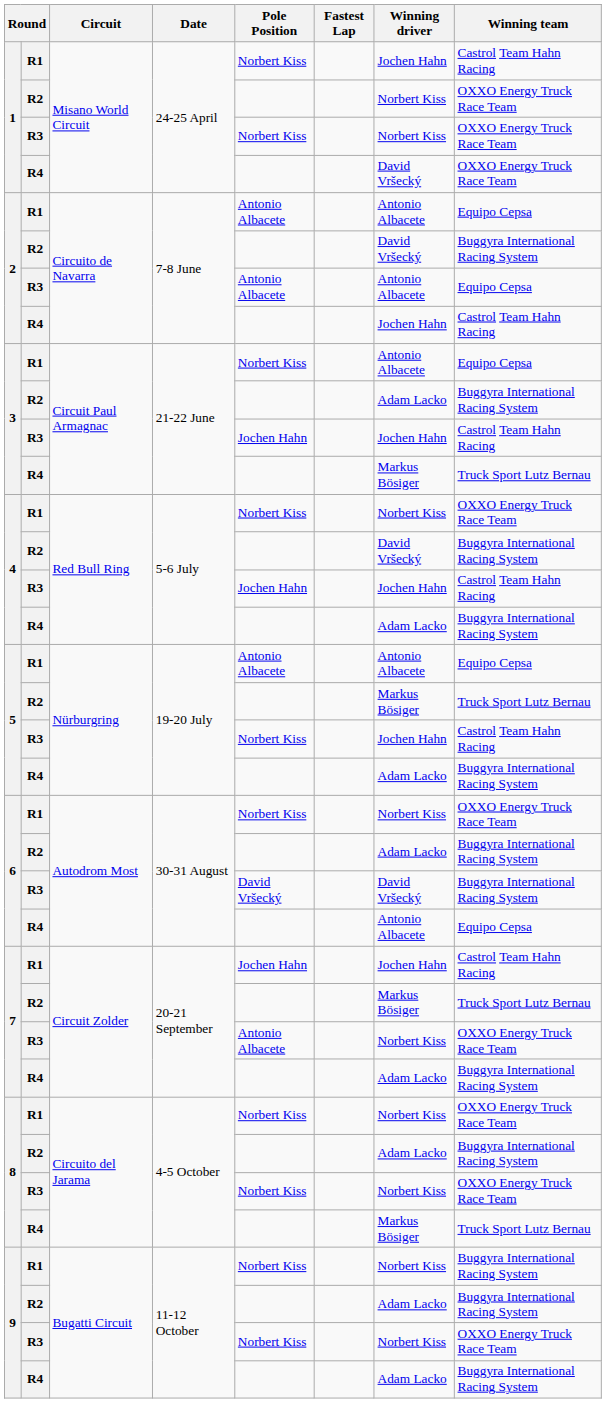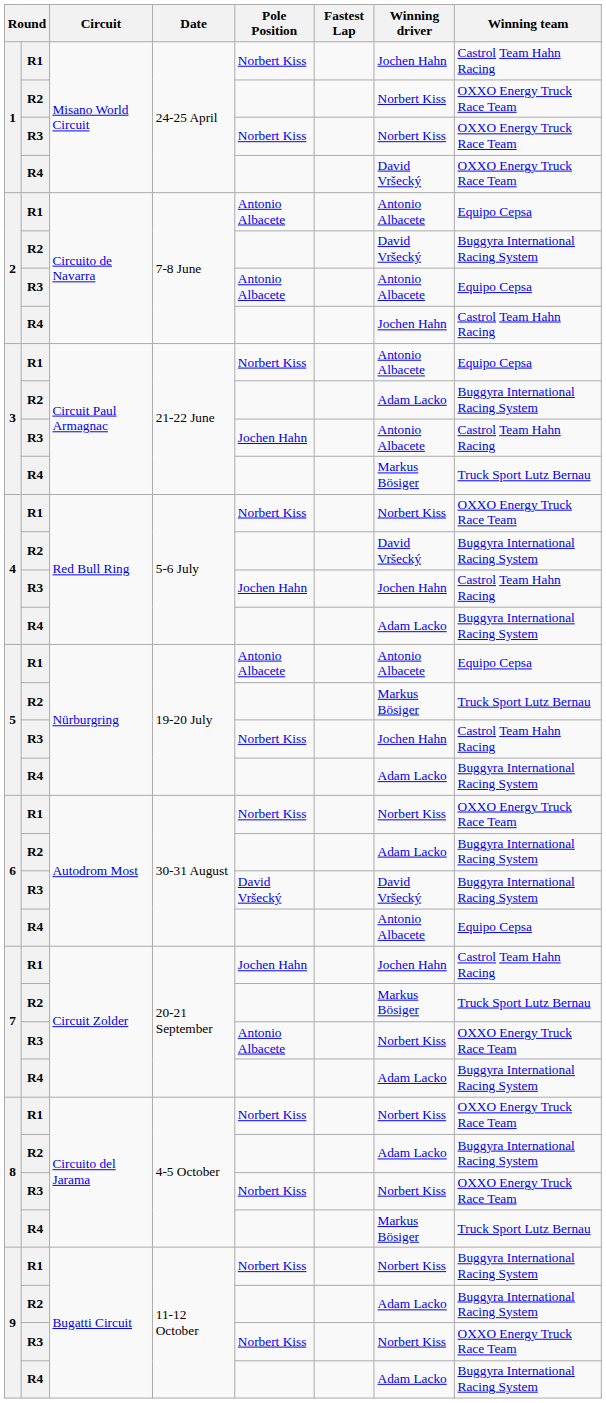3 / R3 | Winning driver: Jochen Hahn -> Antonio Albacete
